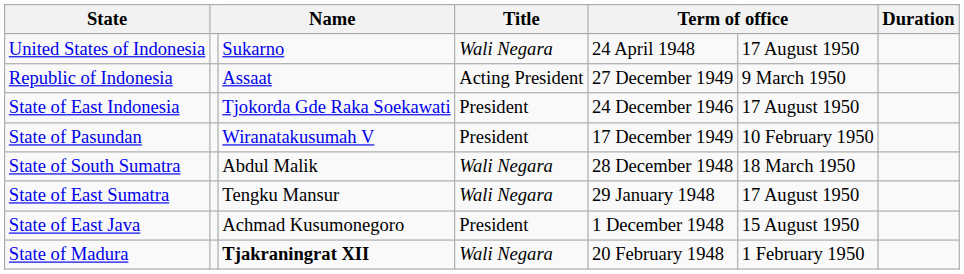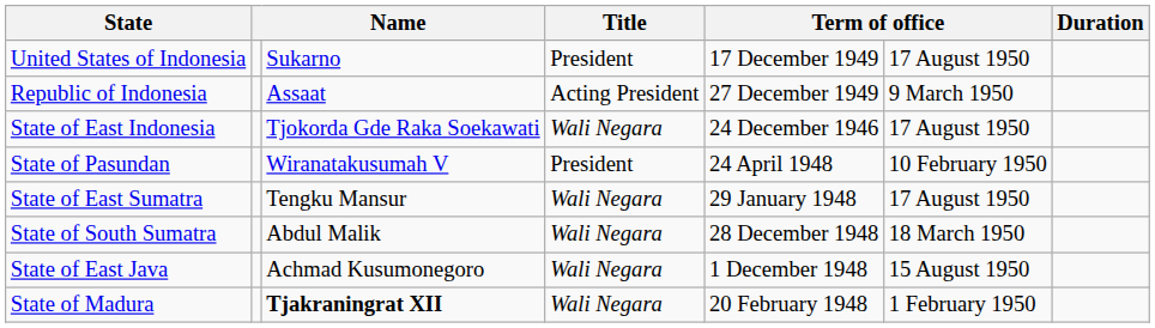United States of Indonesia | Title: Wali Negara -> President
United States of Indonesia | column 5: 24 April 1948 -> 17 December 1949
State of East Indonesia | Title: President -> Wali Negara
State of Pasundan | column 5: 17 December 1949 -> 24 April 1948
rows swapped: State of East Sumatra <-> State of South Sumatra
State of East Java | Title: President -> Wali Negara
